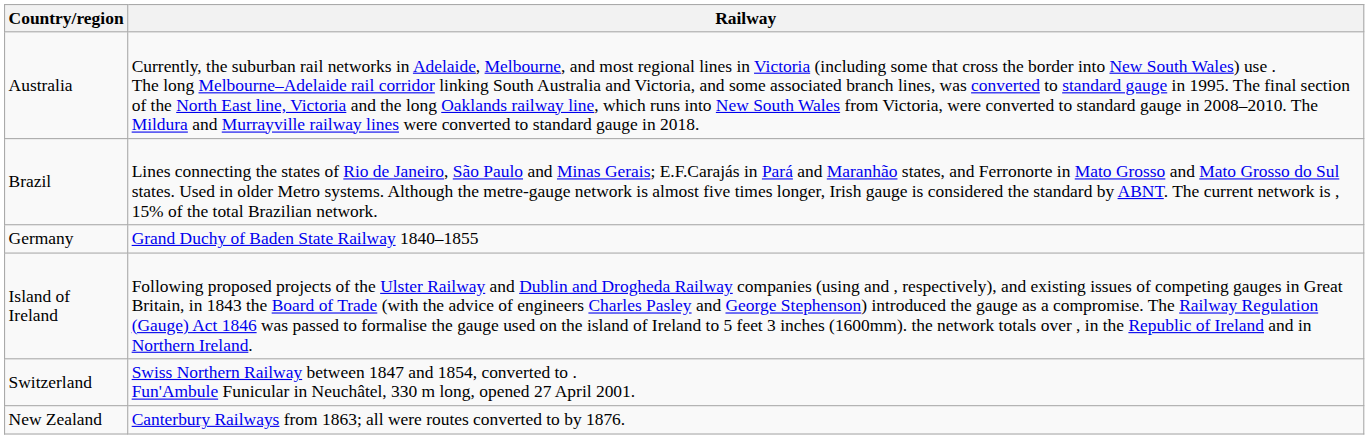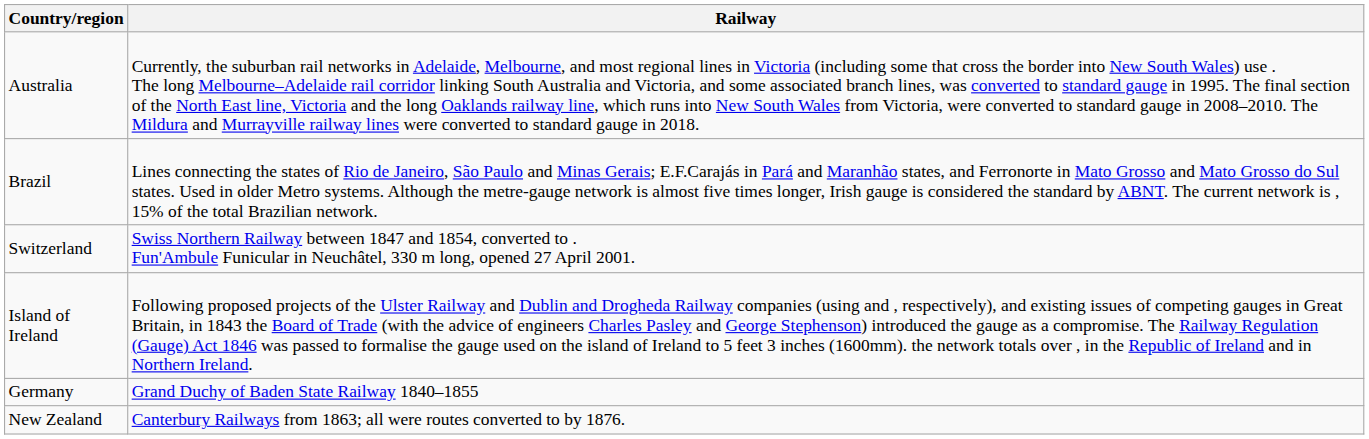rows swapped: Germany <-> Switzerland
